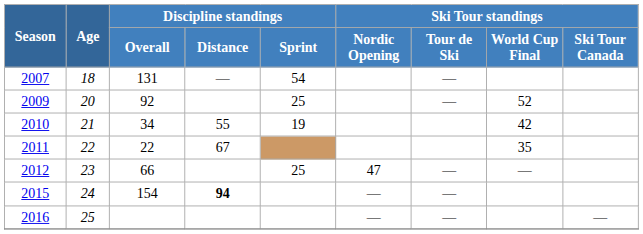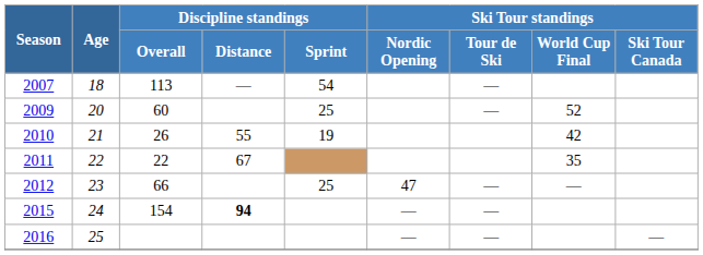2007 | Discipline standings / Overall: 131 -> 113
2009 | Discipline standings / Overall: 92 -> 60
2010 | Discipline standings / Overall: 34 -> 26
